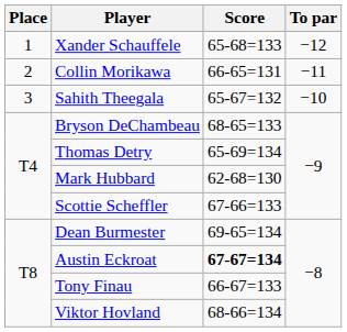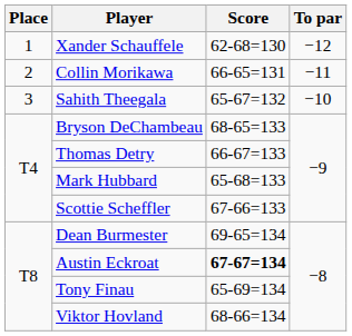Xander Schauffele | Score: 65-68=133 -> 62-68=130
Thomas Detry | Score: 65-69=134 -> 66-67=133
Mark Hubbard | Score: 62-68=130 -> 65-68=133
Tony Finau | Score: 66-67=133 -> 65-69=134
